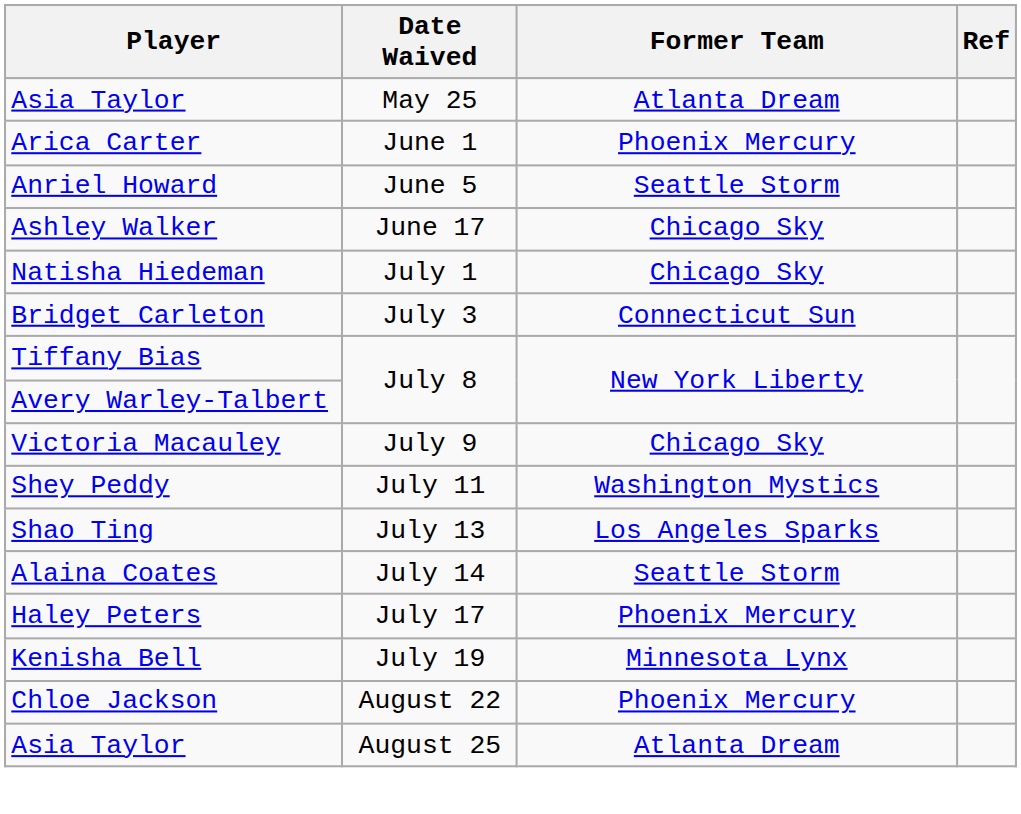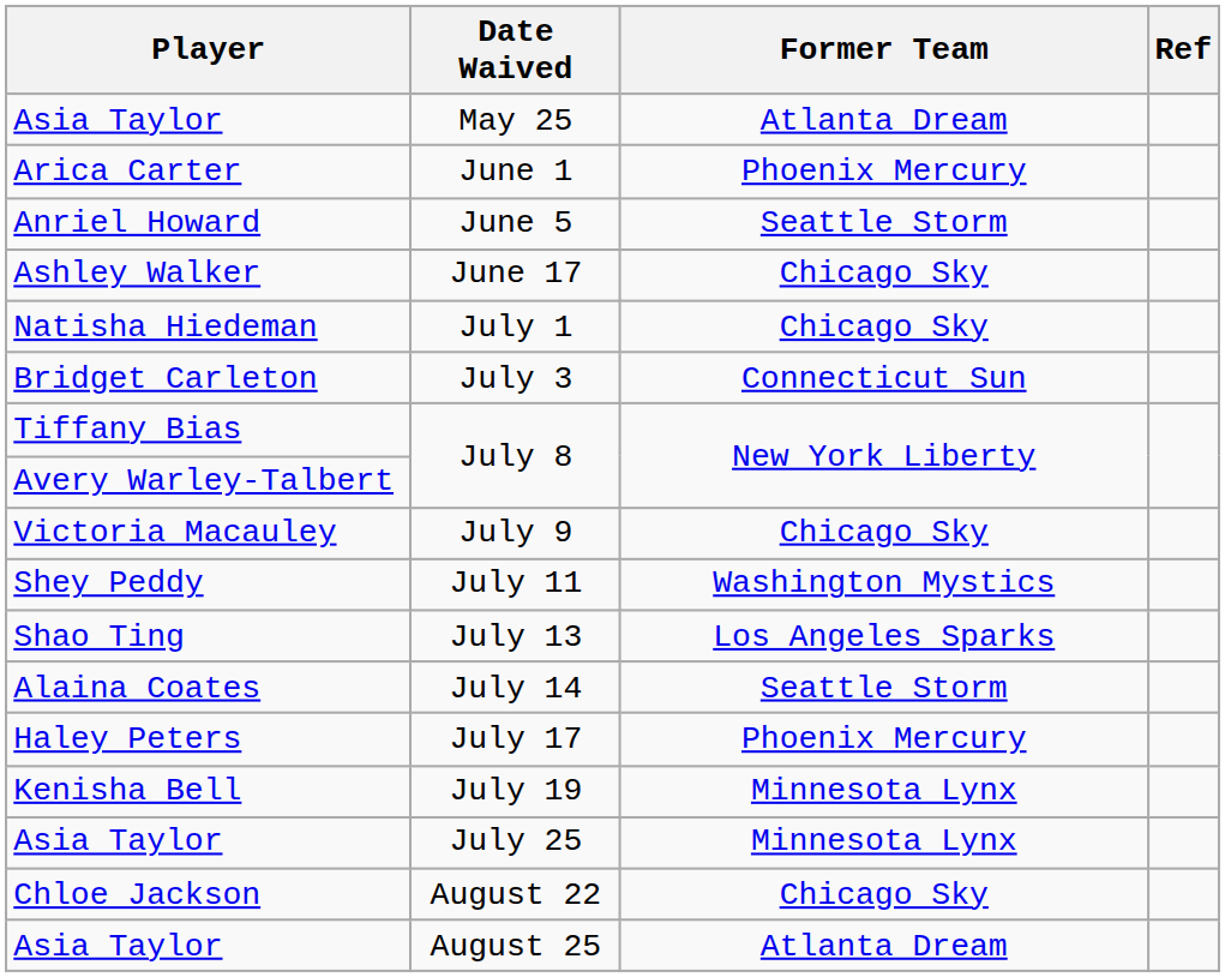+ row: Asia Taylor | July 25 | Minnesota Lynx
August 22 | Former Team: Phoenix Mercury -> Chicago Sky
